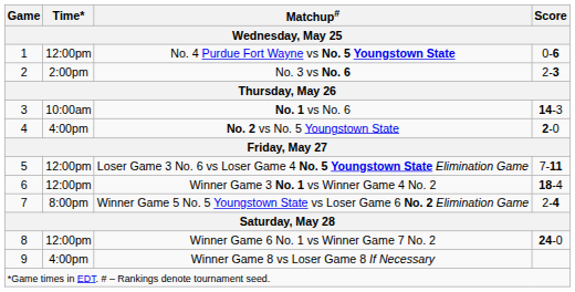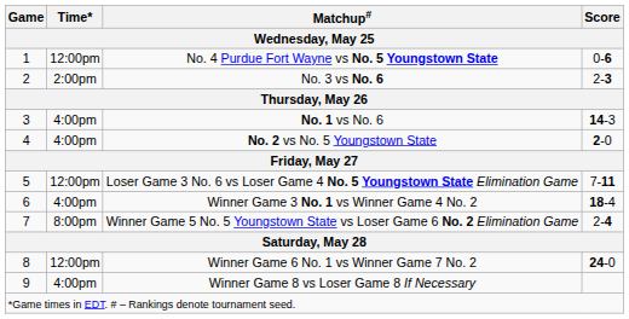No. 1 vs No. 6 | Time* / Wednesday, May 25: 10:00am -> 4:00pm
Winner Game 3 No. 1 vs Winner Game 4 No. 2 | Time* / Wednesday, May 25: 12:00pm -> 4:00pm
